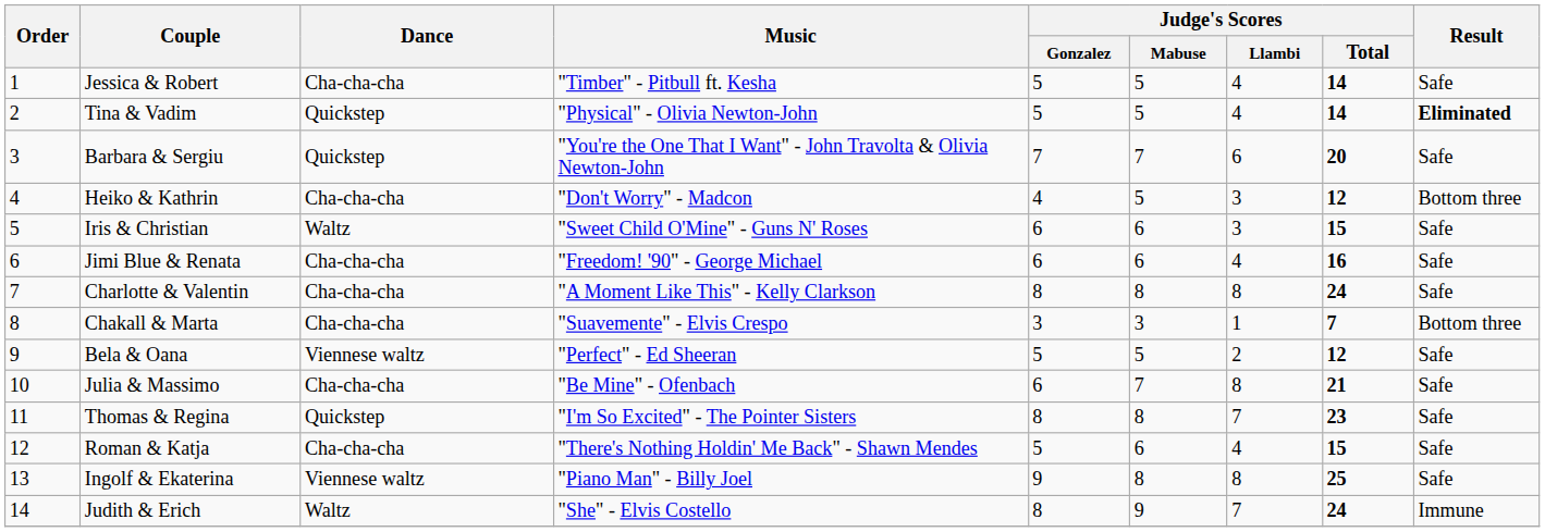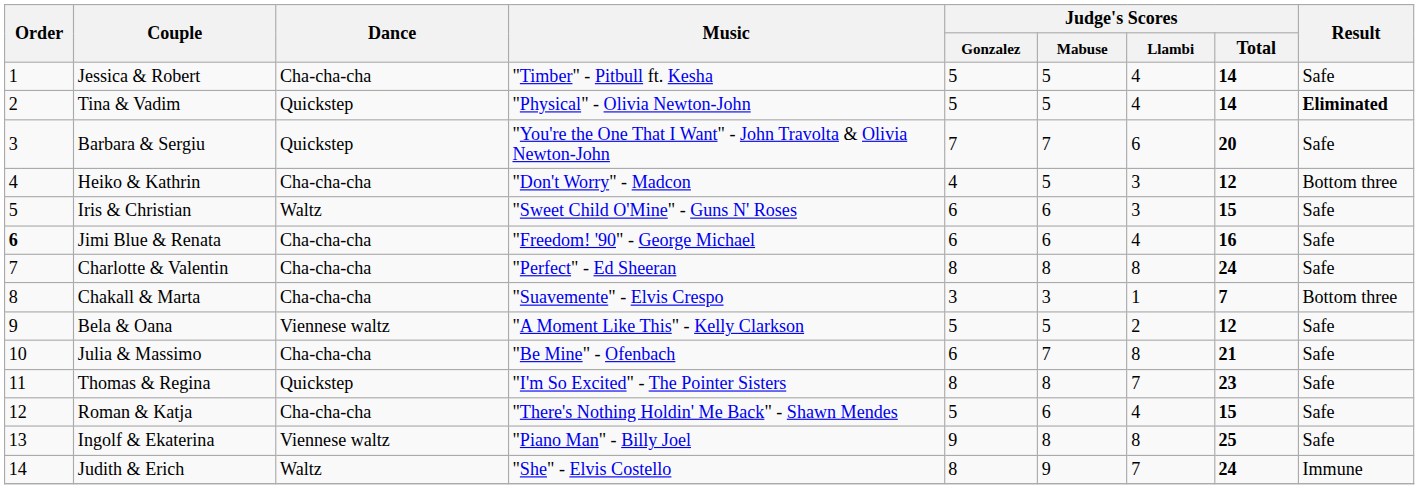Jimi Blue & Renata | Order: normal -> bold
Charlotte & Valentin | Music: "A Moment Like This" - Kelly Clarkson -> "Perfect" - Ed Sheeran
Bela & Oana | Music: "Perfect" - Ed Sheeran -> "A Moment Like This" - Kelly Clarkson
